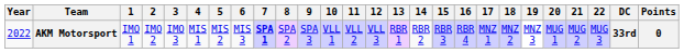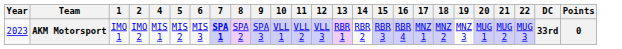- column: 3 | IMO 3
AKM Motorsport | Year: 2022 -> 2023
